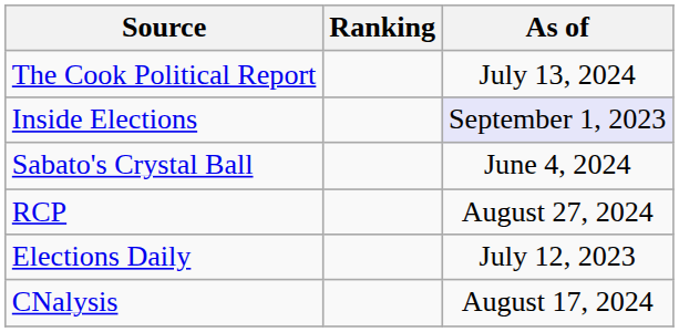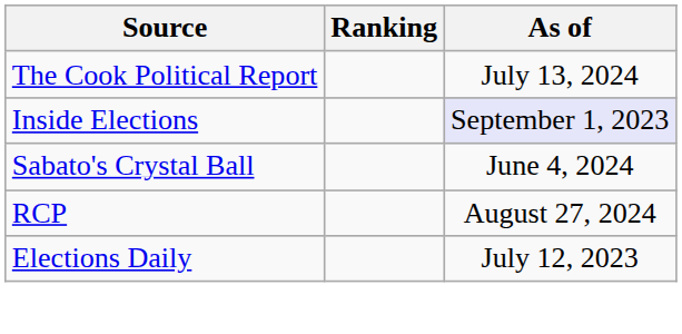- row: CNalysis | August 17, 2024
